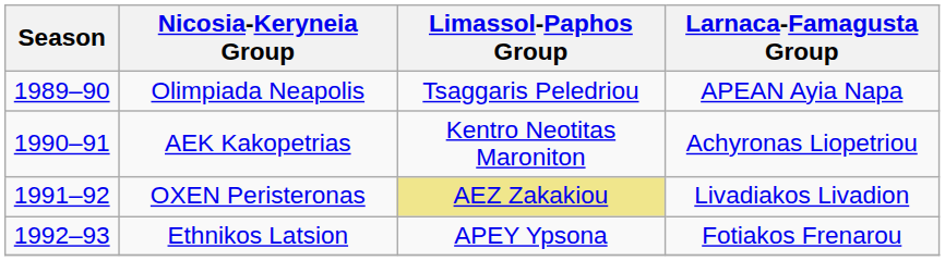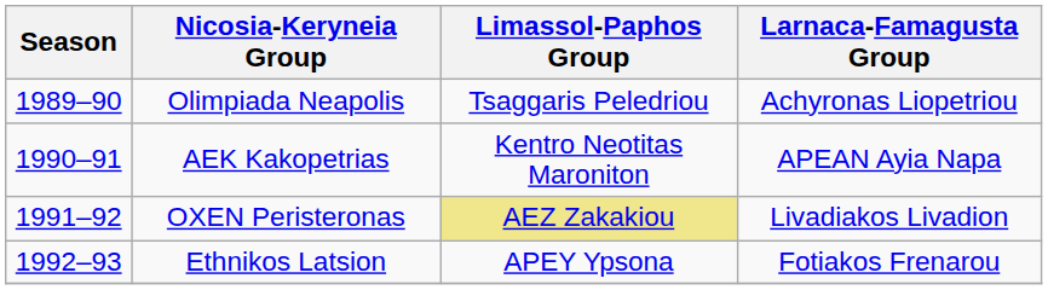Olimpiada Neapolis | Larnaca-Famagusta Group: APEAN Ayia Napa -> Achyronas Liopetriou
AEK Kakopetrias | Larnaca-Famagusta Group: Achyronas Liopetriou -> APEAN Ayia Napa
